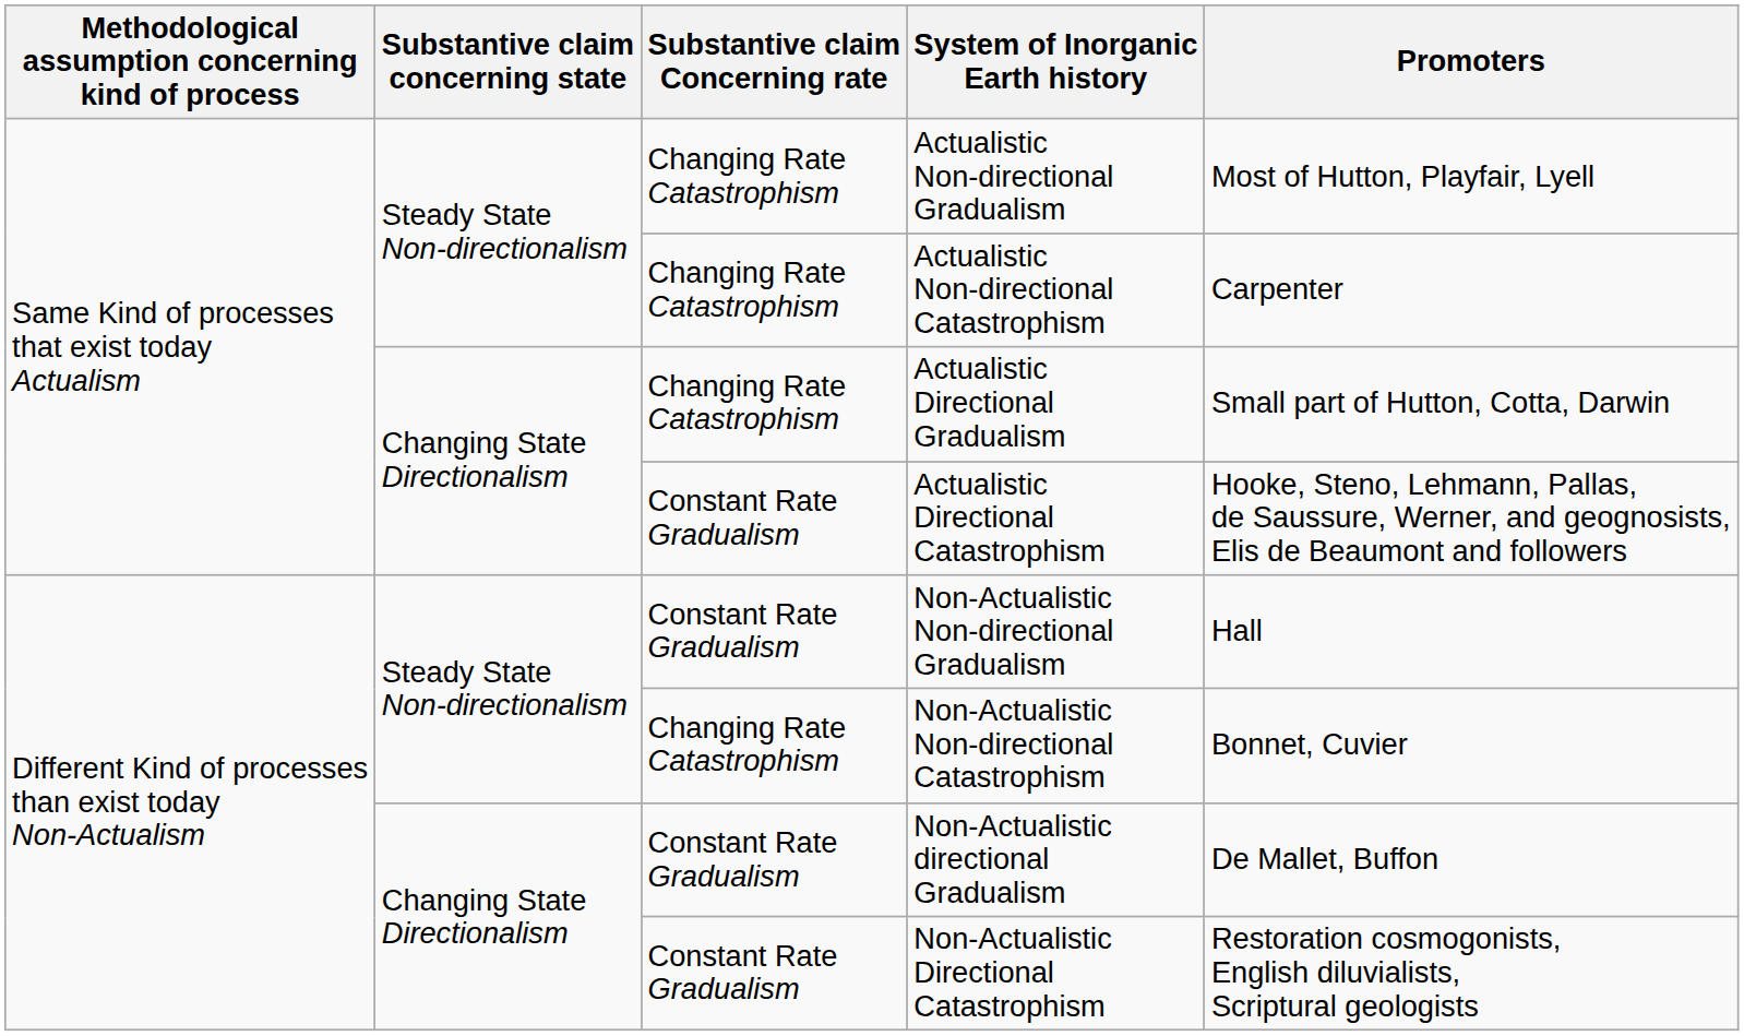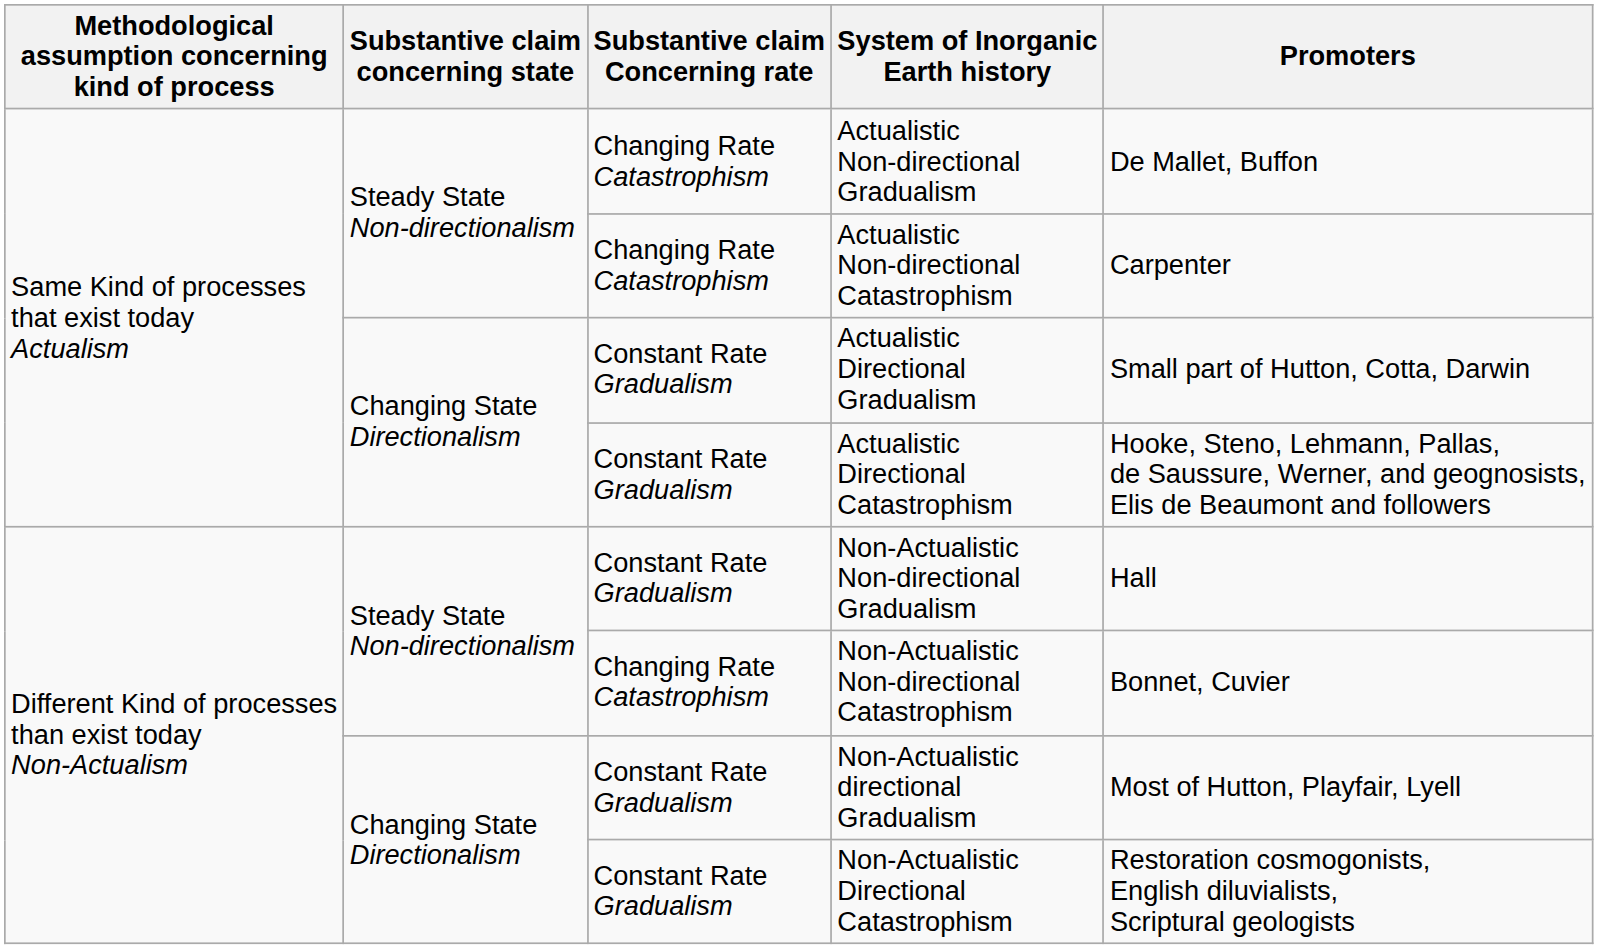Actualistic Non-directional Gradualism | Promoters: Most of Hutton, Playfair, Lyell -> De Mallet, Buffon
Actualistic Directional Gradualism | Substantive claim Concerning rate: Changing Rate Catastrophism -> Constant Rate Gradualism
Non-Actualistic directional Gradualism | Promoters: De Mallet, Buffon -> Most of Hutton, Playfair, Lyell
